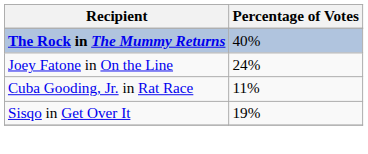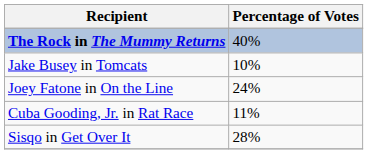+ row: Jake Busey in Tomcats | 10%
Sisqo in Get Over It | Percentage of Votes: 19% -> 28%
